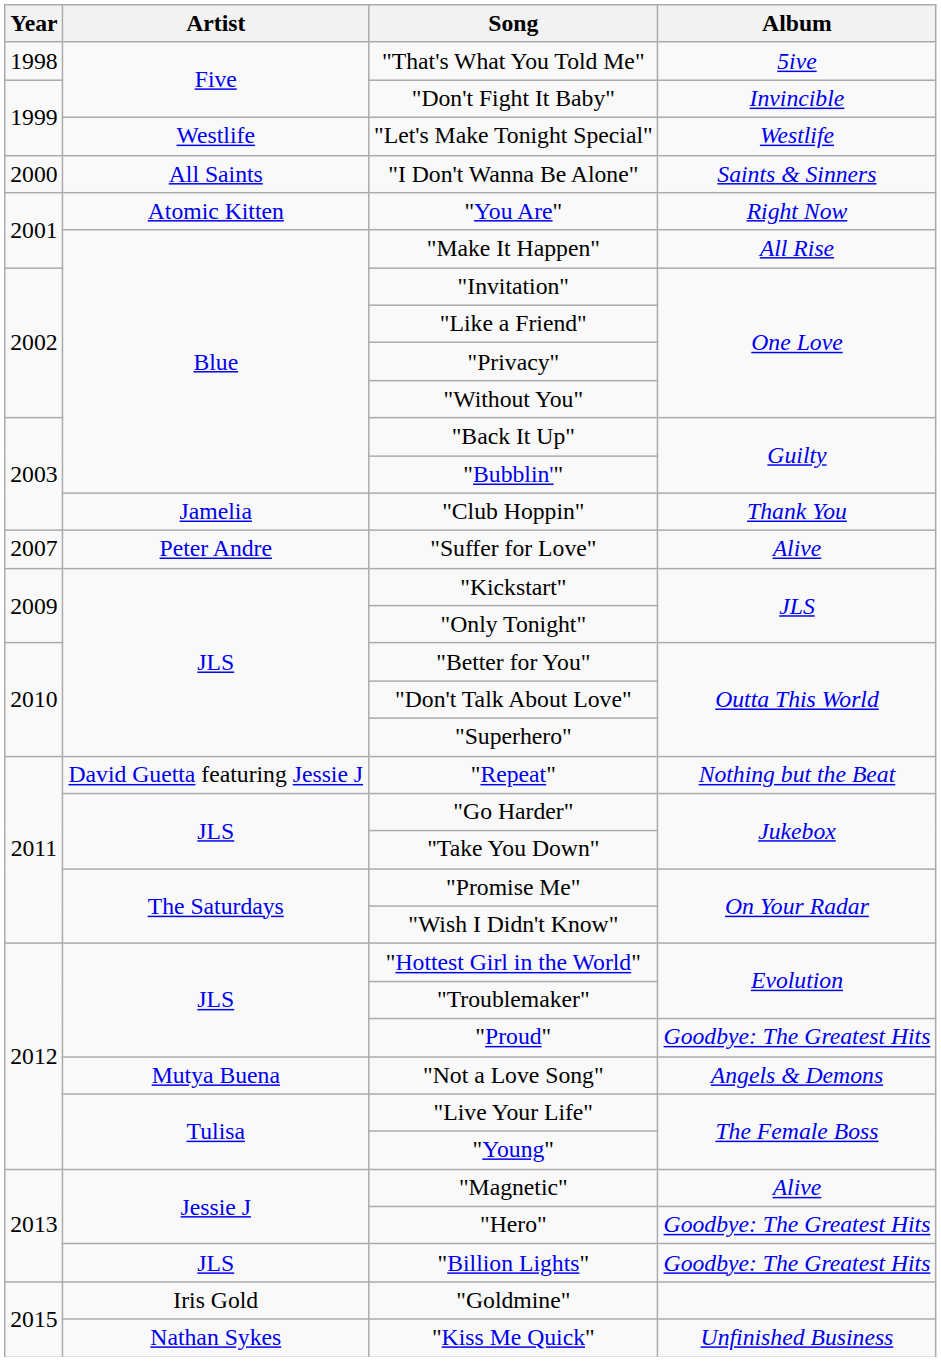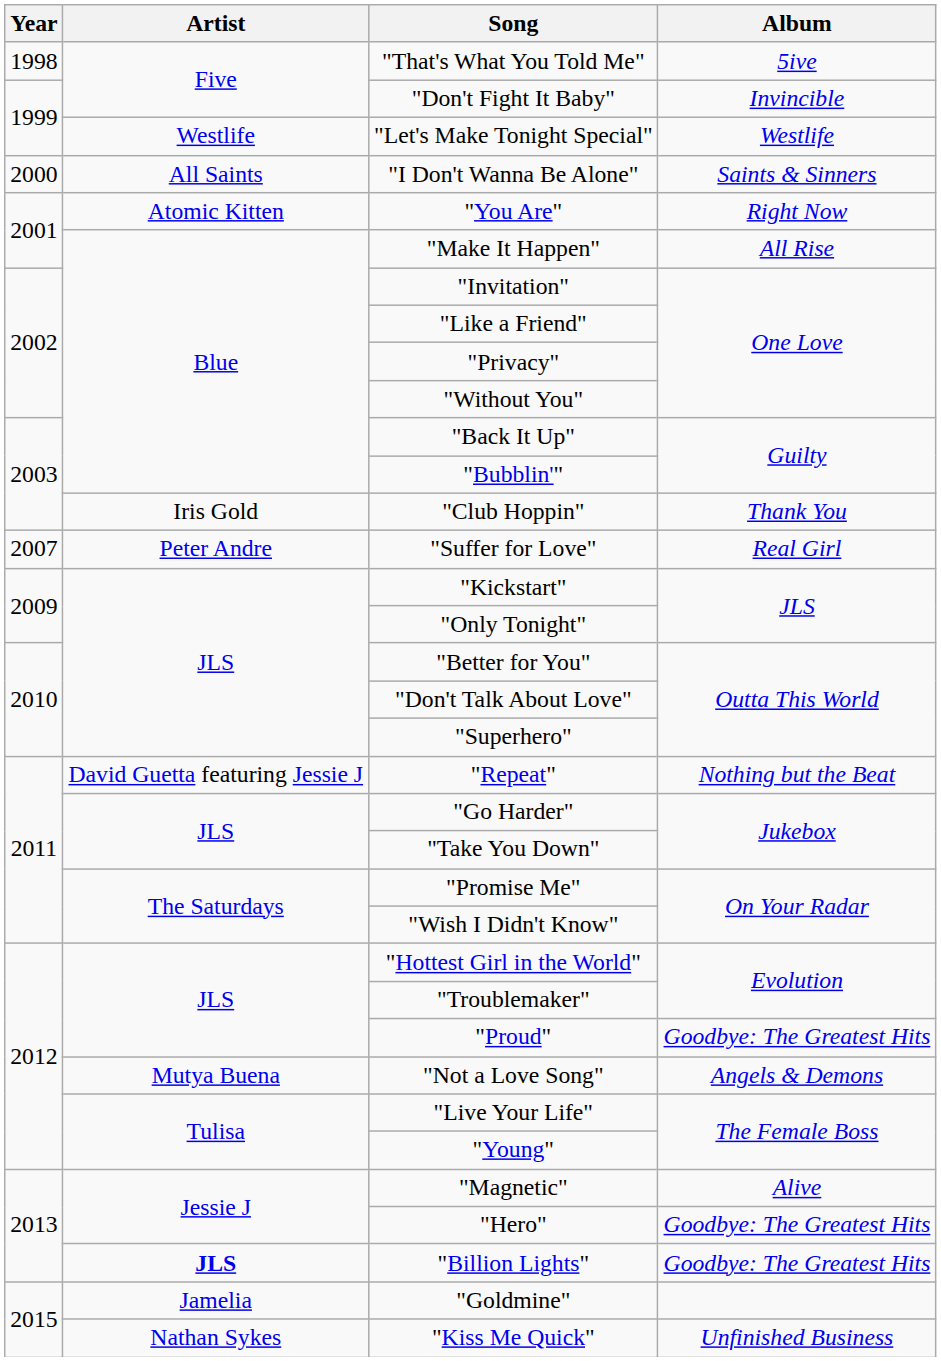"Club Hoppin" | Artist: Jamelia -> Iris Gold
"Suffer for Love" | Album: Alive -> Real Girl
"Billion Lights" | Artist: normal -> bold
"Goldmine" | Artist: Iris Gold -> Jamelia
